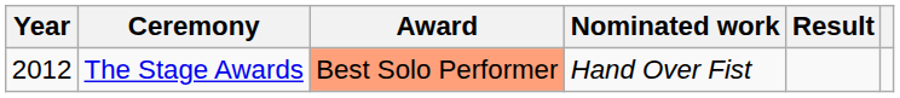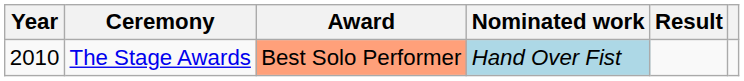The Stage Awards | Year: 2012 -> 2010
The Stage Awards | Nominated work: no background -> lightblue background
